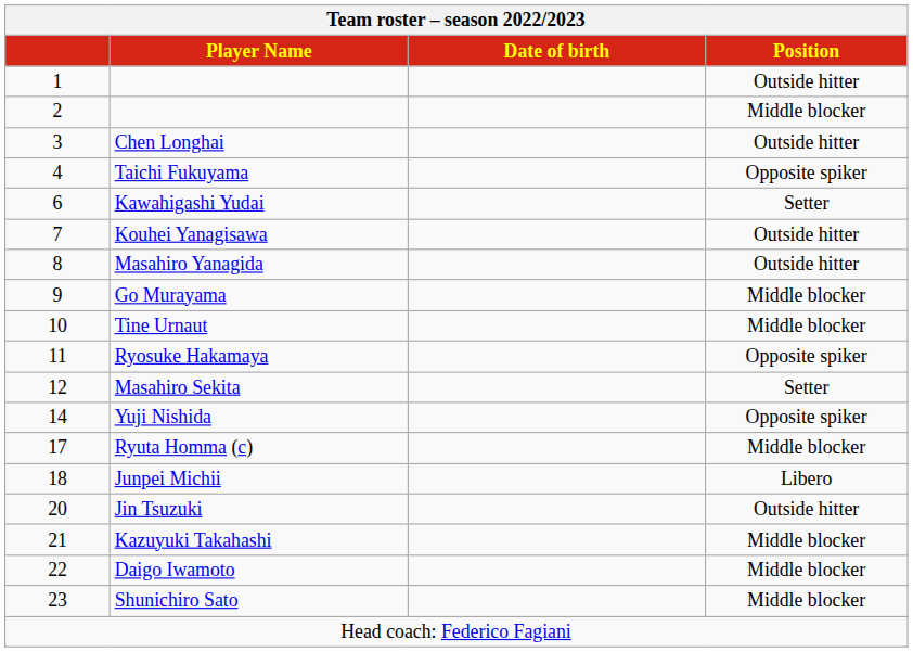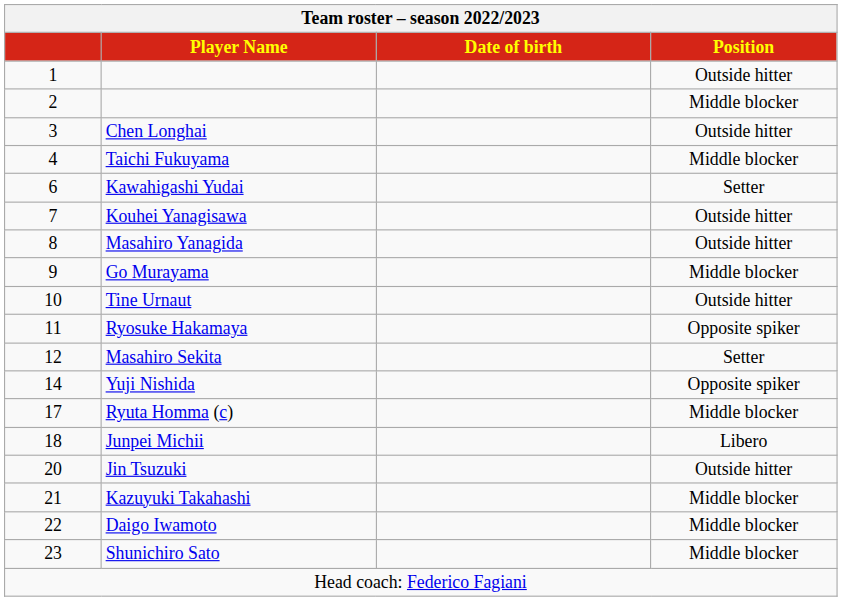Taichi Fukuyama | Position: Opposite spiker -> Middle blocker
Tine Urnaut | Position: Middle blocker -> Outside hitter
